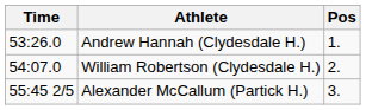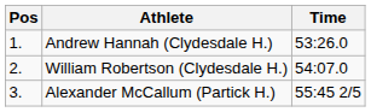columns swapped: Pos <-> Time
